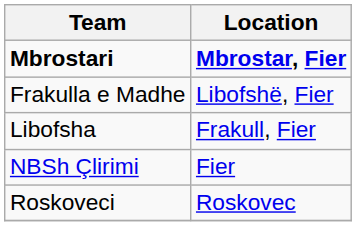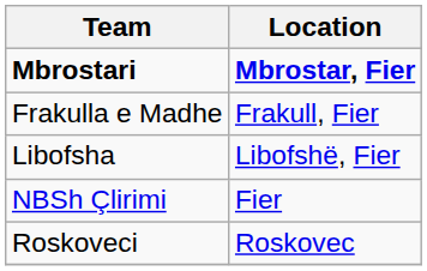Frakulla e Madhe | Location: Libofshë, Fier -> Frakull, Fier
Libofsha | Location: Frakull, Fier -> Libofshë, Fier
